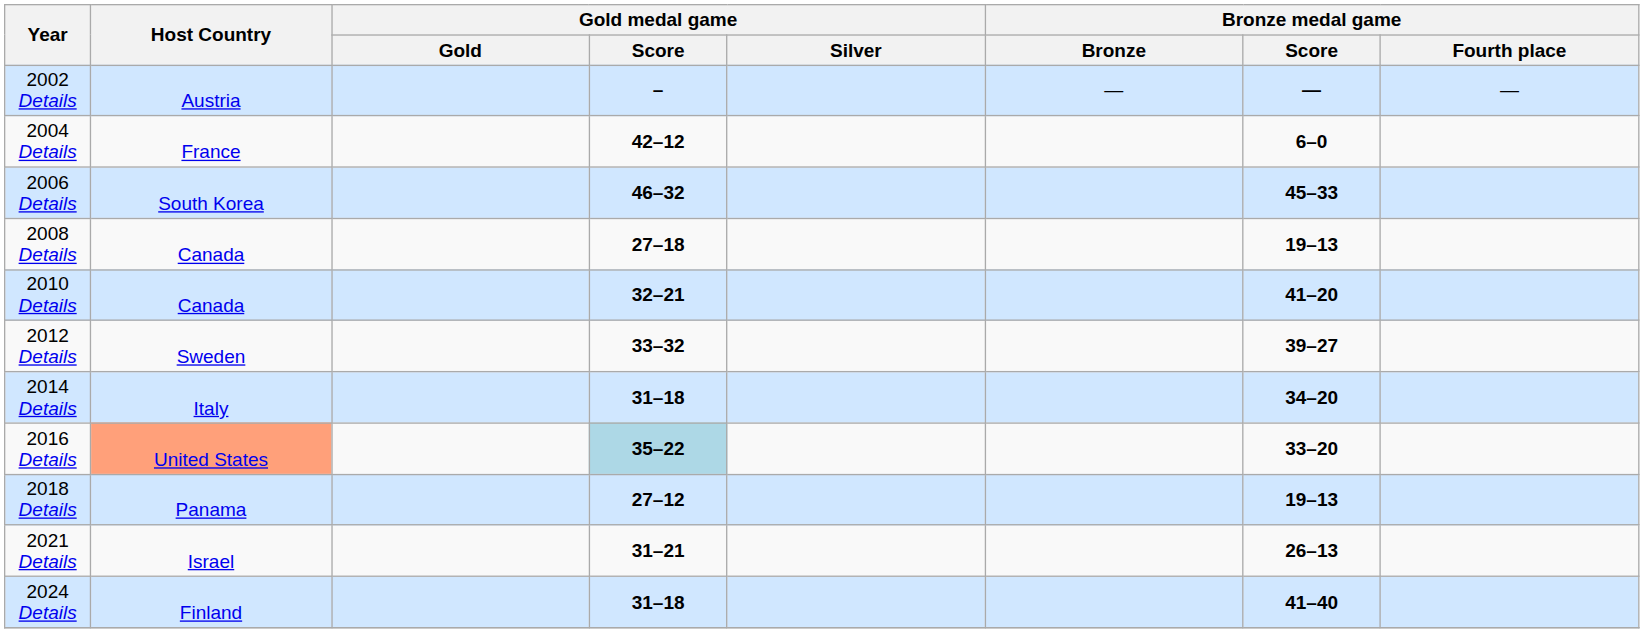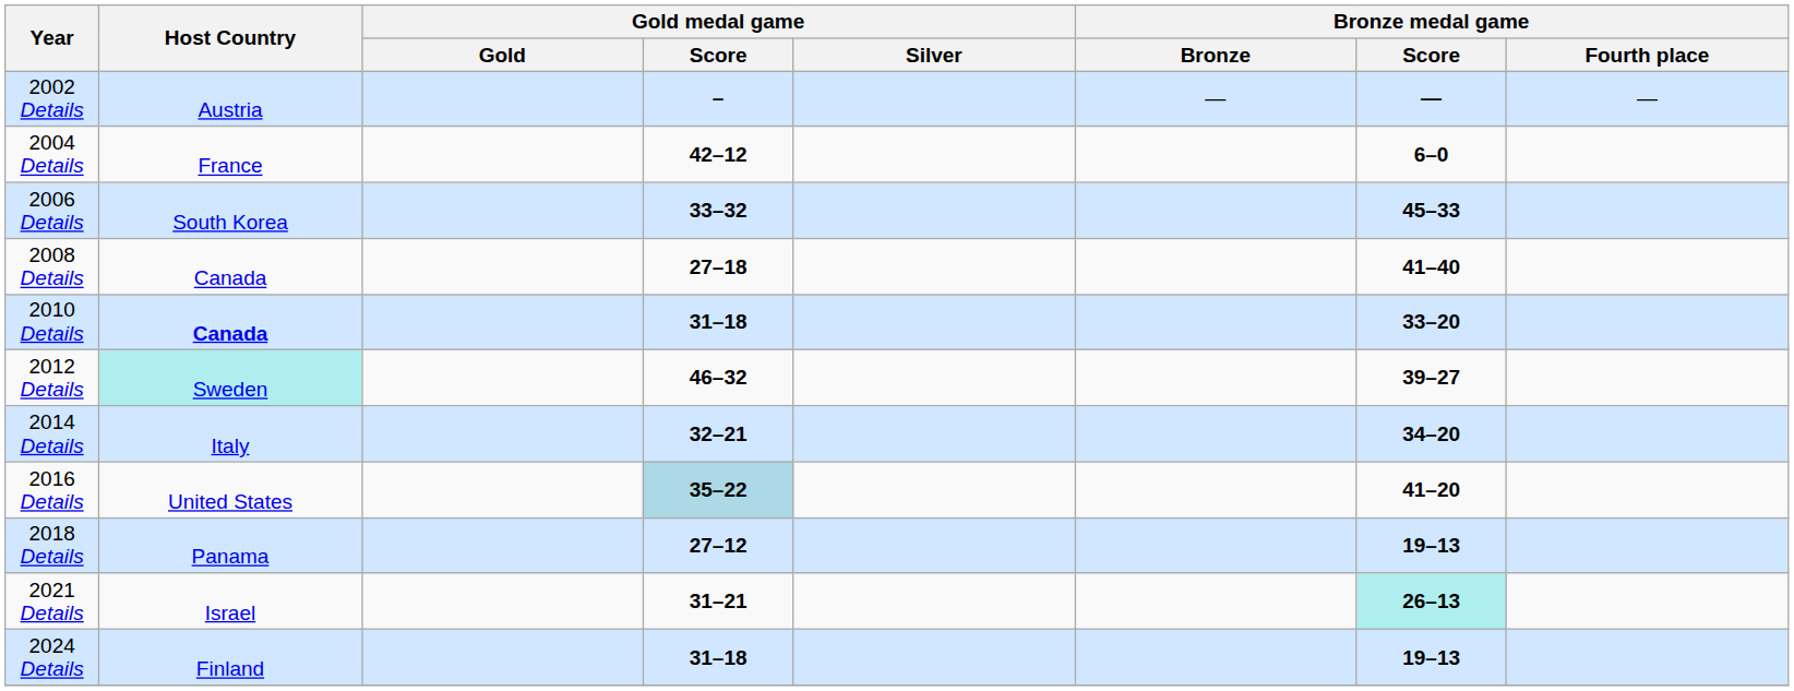2006 Details | Gold medal game / Score: 46–32 -> 33–32
2008 Details | Bronze medal game / Score: 19–13 -> 41–40
2010 Details | Host Country: normal -> bold
2010 Details | Gold medal game / Score: 32–21 -> 31–18
2010 Details | Bronze medal game / Score: 41–20 -> 33–20
2012 Details | Host Country: no background -> paleturquoise background
2012 Details | Gold medal game / Score: 33–32 -> 46–32
2014 Details | Gold medal game / Score: 31–18 -> 32–21
2016 Details | Host Country: lightsalmon background -> no background
2016 Details | Bronze medal game / Score: 33–20 -> 41–20
2021 Details | Bronze medal game / Score: no background -> paleturquoise background
2024 Details | Bronze medal game / Score: 41–40 -> 19–13
